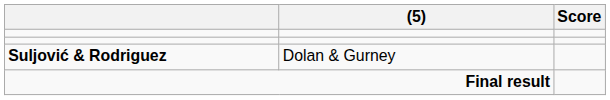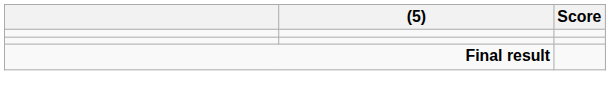- row: Suljović & Rodriguez | Dolan & Gurney
